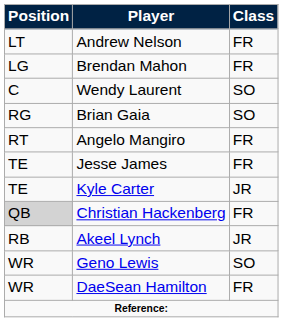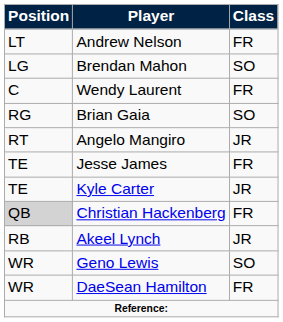Brendan Mahon | Class: FR -> SO
Wendy Laurent | Class: SO -> FR
Angelo Mangiro | Class: FR -> JR
